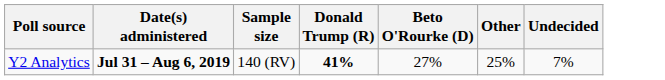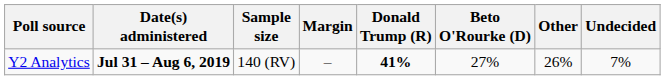+ column: Margin | –
Y2 Analytics | Other: 25% -> 26%
